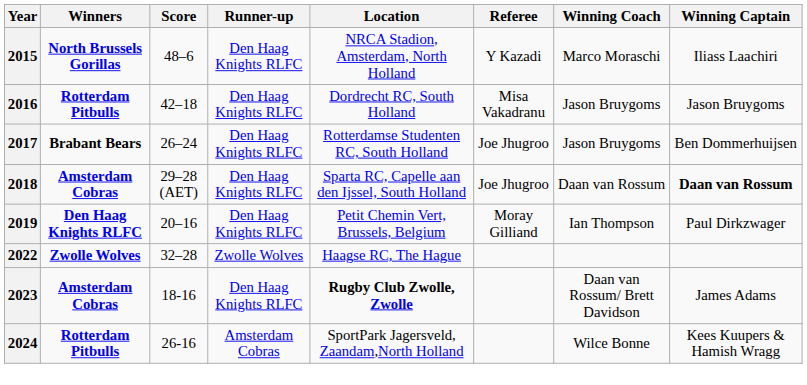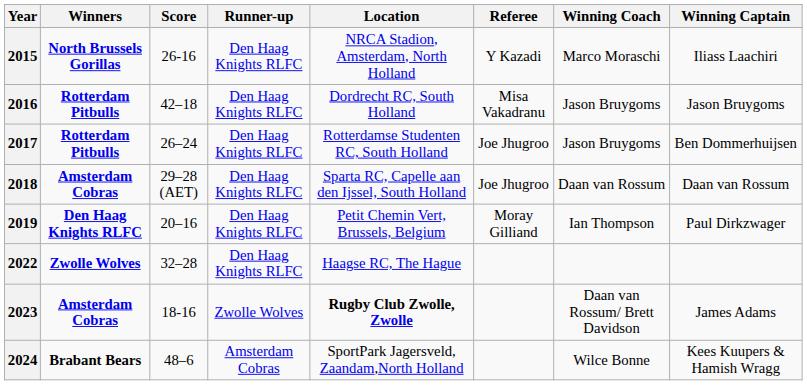2015 | Score: 48–6 -> 26-16
2017 | Winners: Brabant Bears -> Rotterdam Pitbulls
2018 | Winning Captain: bold -> normal
2022 | Runner-up: Zwolle Wolves -> Den Haag Knights RLFC
2023 | Runner-up: Den Haag Knights RLFC -> Zwolle Wolves
2024 | Winners: Rotterdam Pitbulls -> Brabant Bears
2024 | Score: 26-16 -> 48–6
